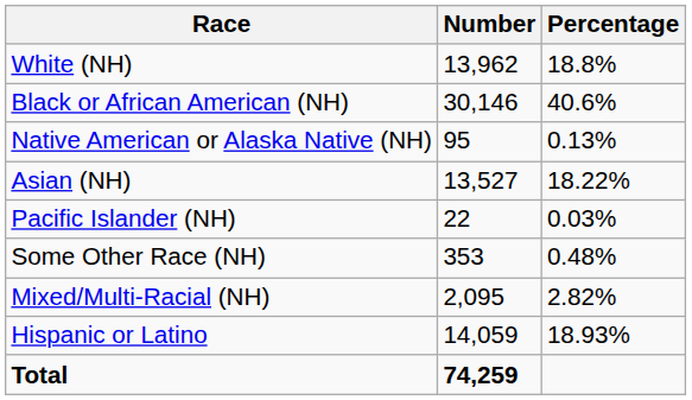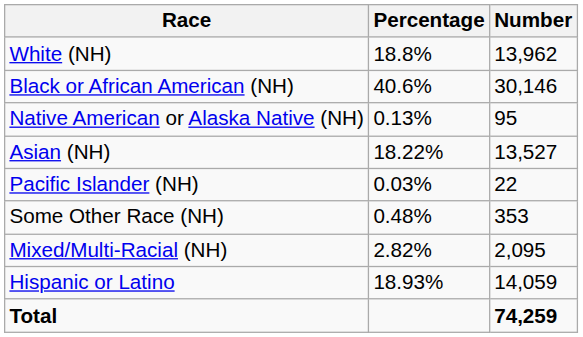columns swapped: Number <-> Percentage
